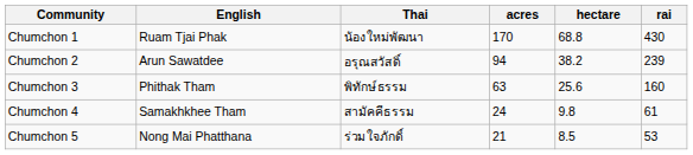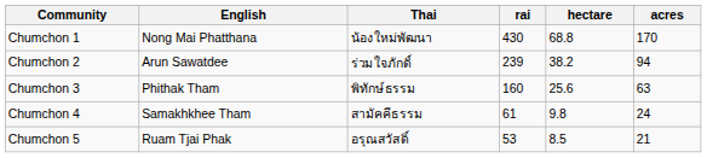columns swapped: rai <-> acres
Chumchon 1 | English: Ruam Tjai Phak -> Nong Mai Phatthana
Chumchon 2 | Thai: อรุณสวัสดิ์ -> ร่วมใจภักดิ์
Chumchon 5 | English: Nong Mai Phatthana -> Ruam Tjai Phak
Chumchon 5 | Thai: ร่วมใจภักดิ์ -> อรุณสวัสดิ์
